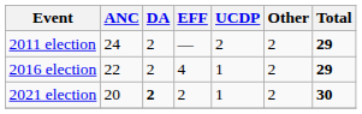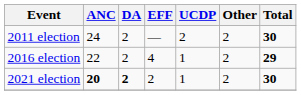2011 election | Total: 29 -> 30
2021 election | ANC: normal -> bold
